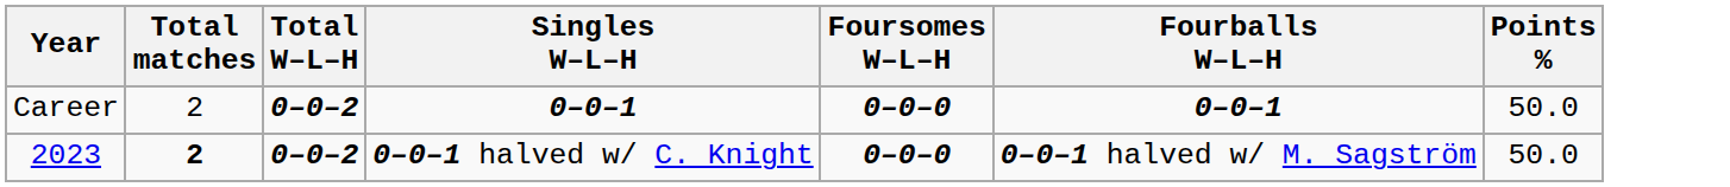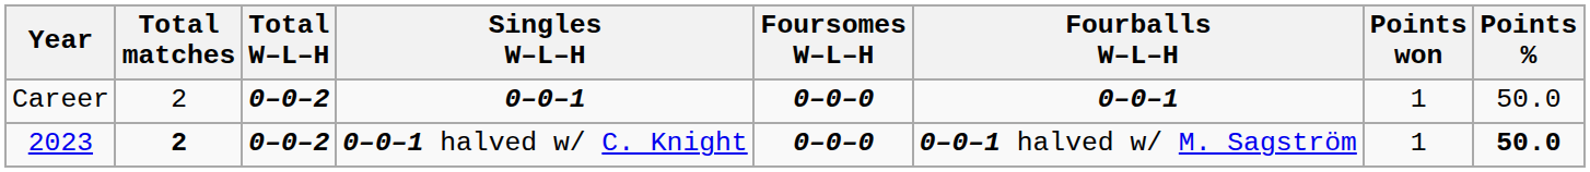+ column: Points won | 1 | 1
2023 | Points %: normal -> bold
